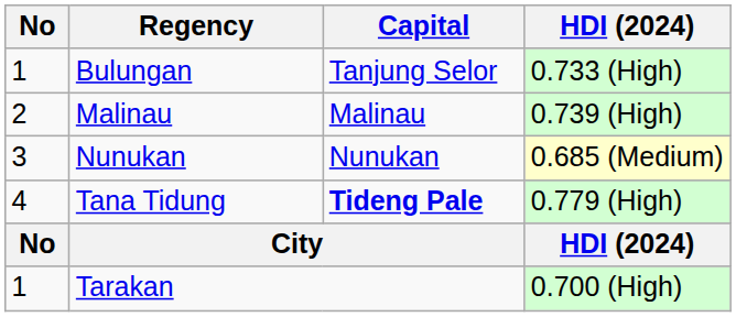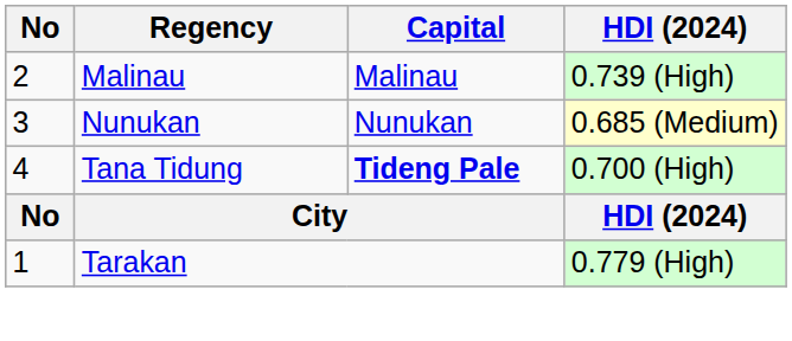- row: 1 | Bulungan | Tanjung Selor | 0.733 (High)
Tana Tidung | HDI (2024): 0.779 (High) -> 0.700 (High)
Tarakan | HDI (2024): 0.700 (High) -> 0.779 (High)
